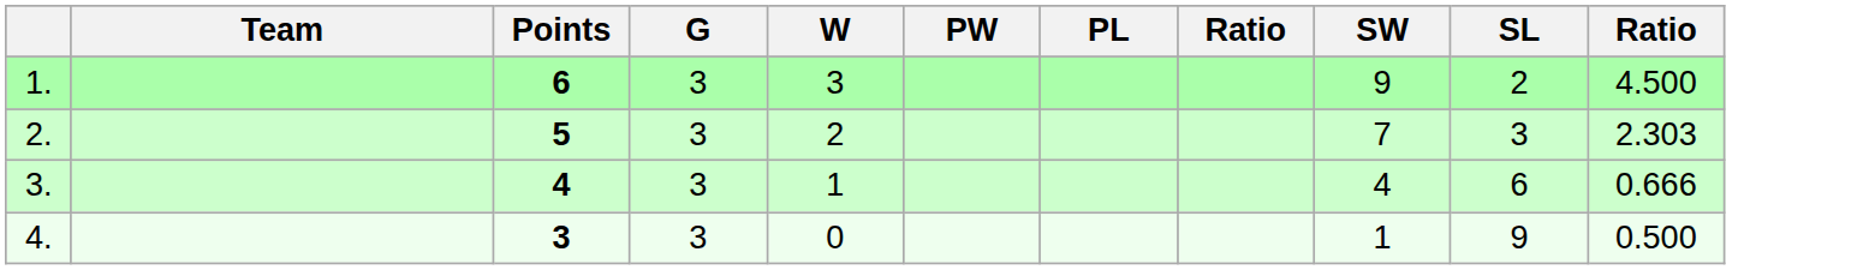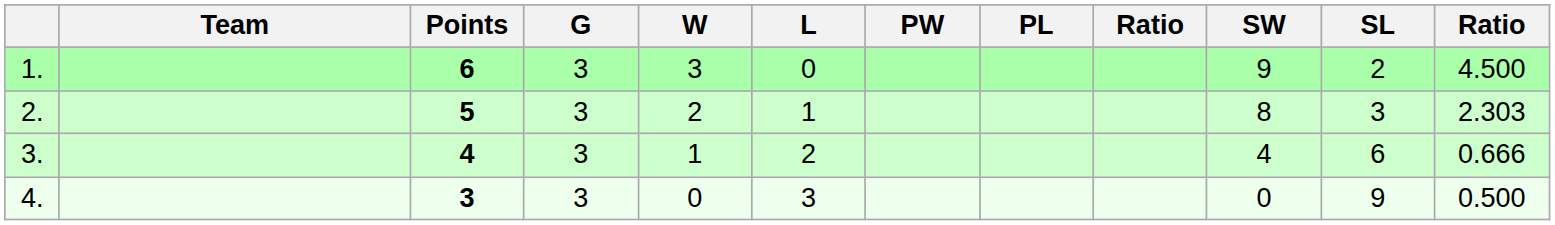+ column: L | 0 | 1 | 2 | 3
2. | SW: 7 -> 8
4. | SW: 1 -> 0
